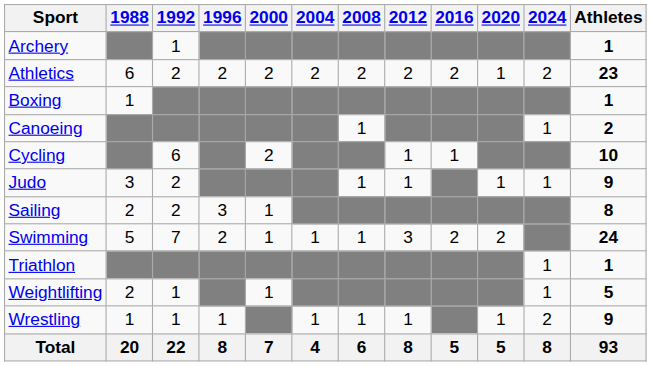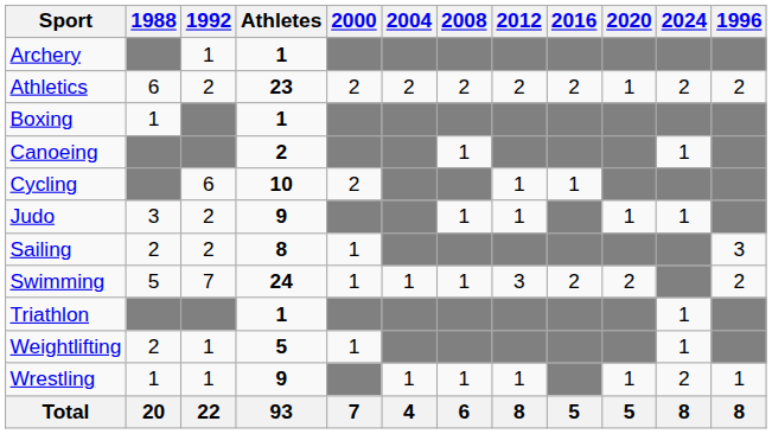columns swapped: 1996 <-> Athletes
